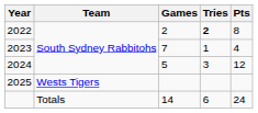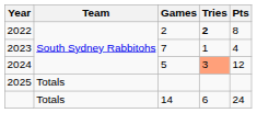2024 | Tries: no background -> lightsalmon background
2025 | Team: Wests Tigers -> Totals
